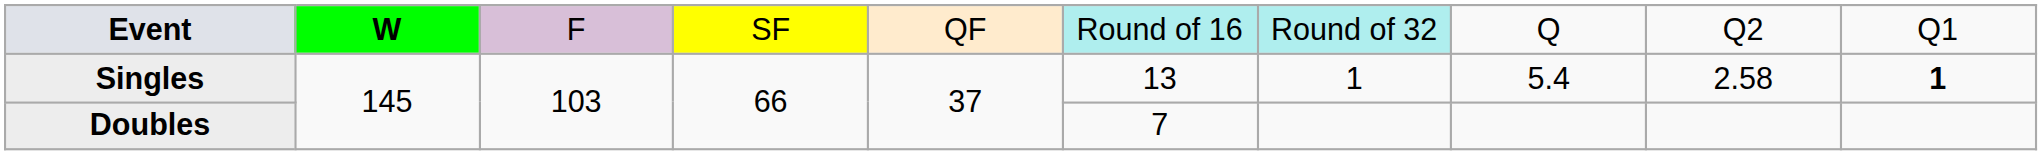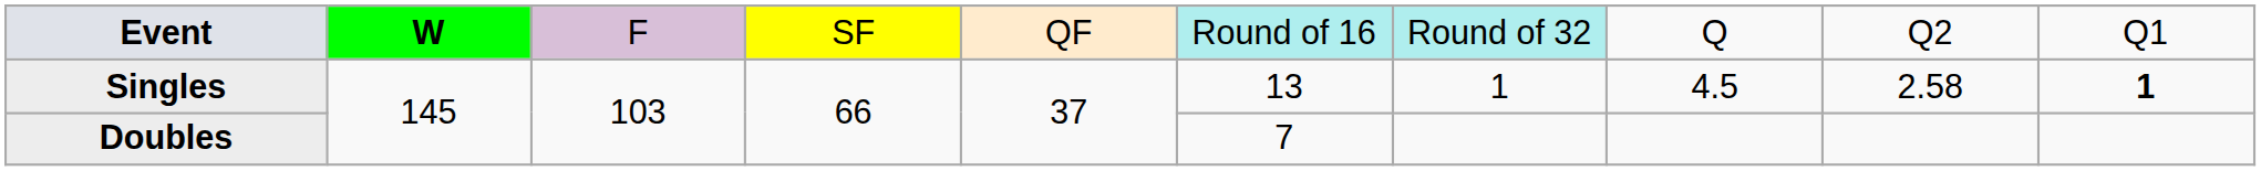Singles | column 8: 5.4 -> 4.5
